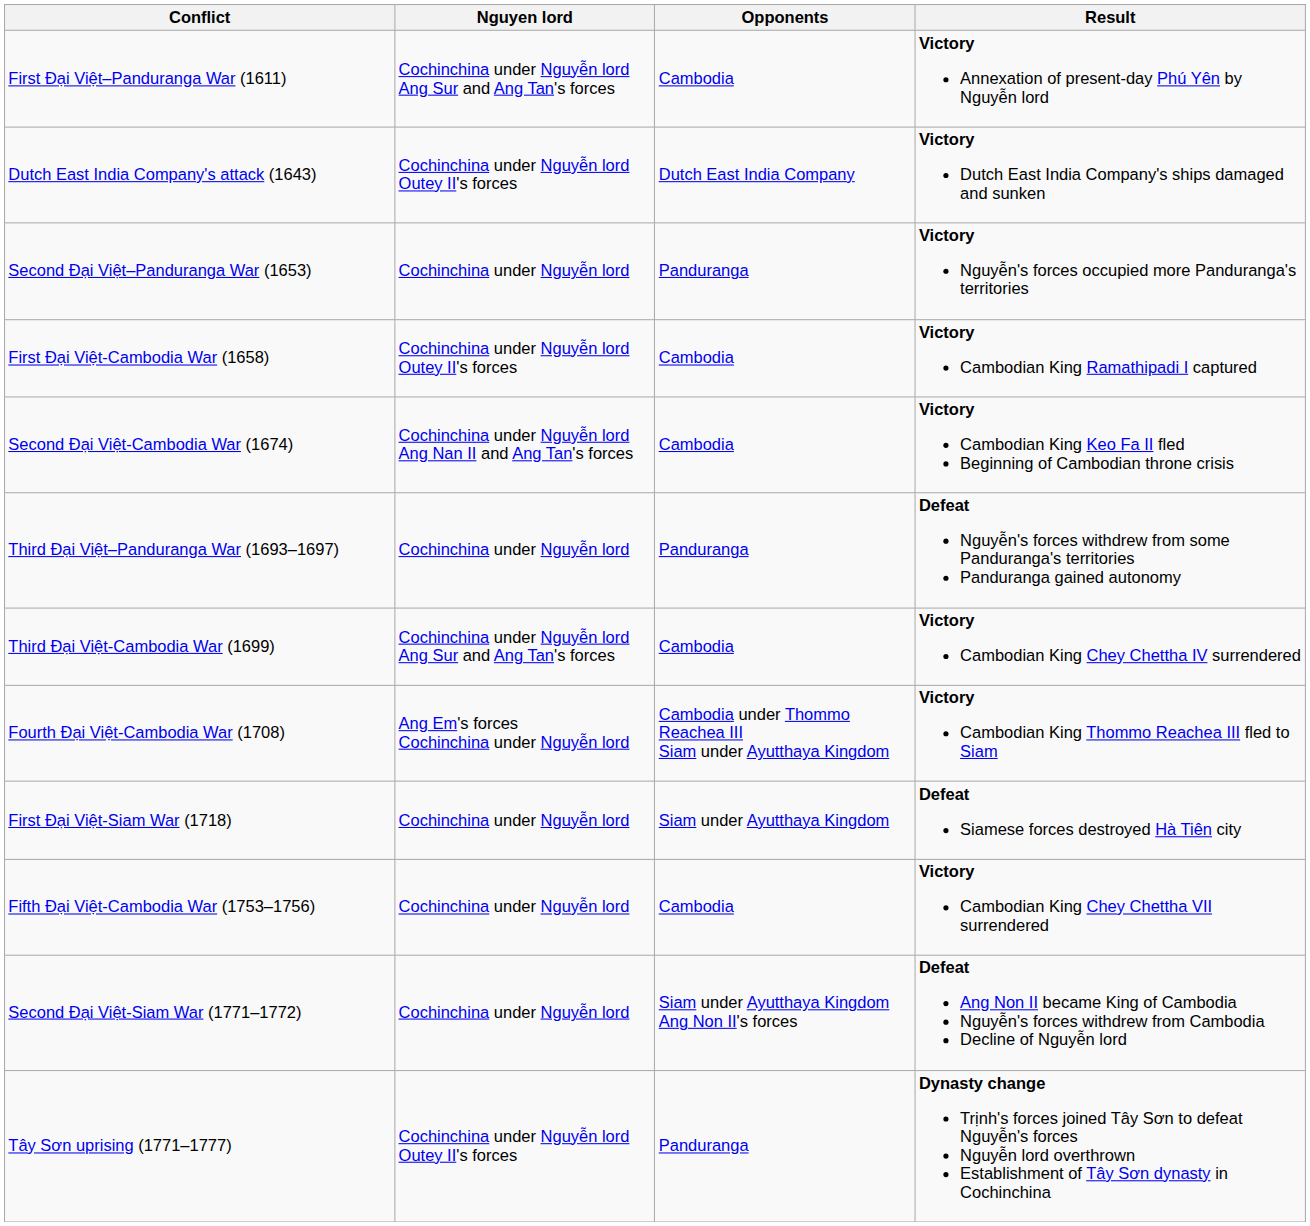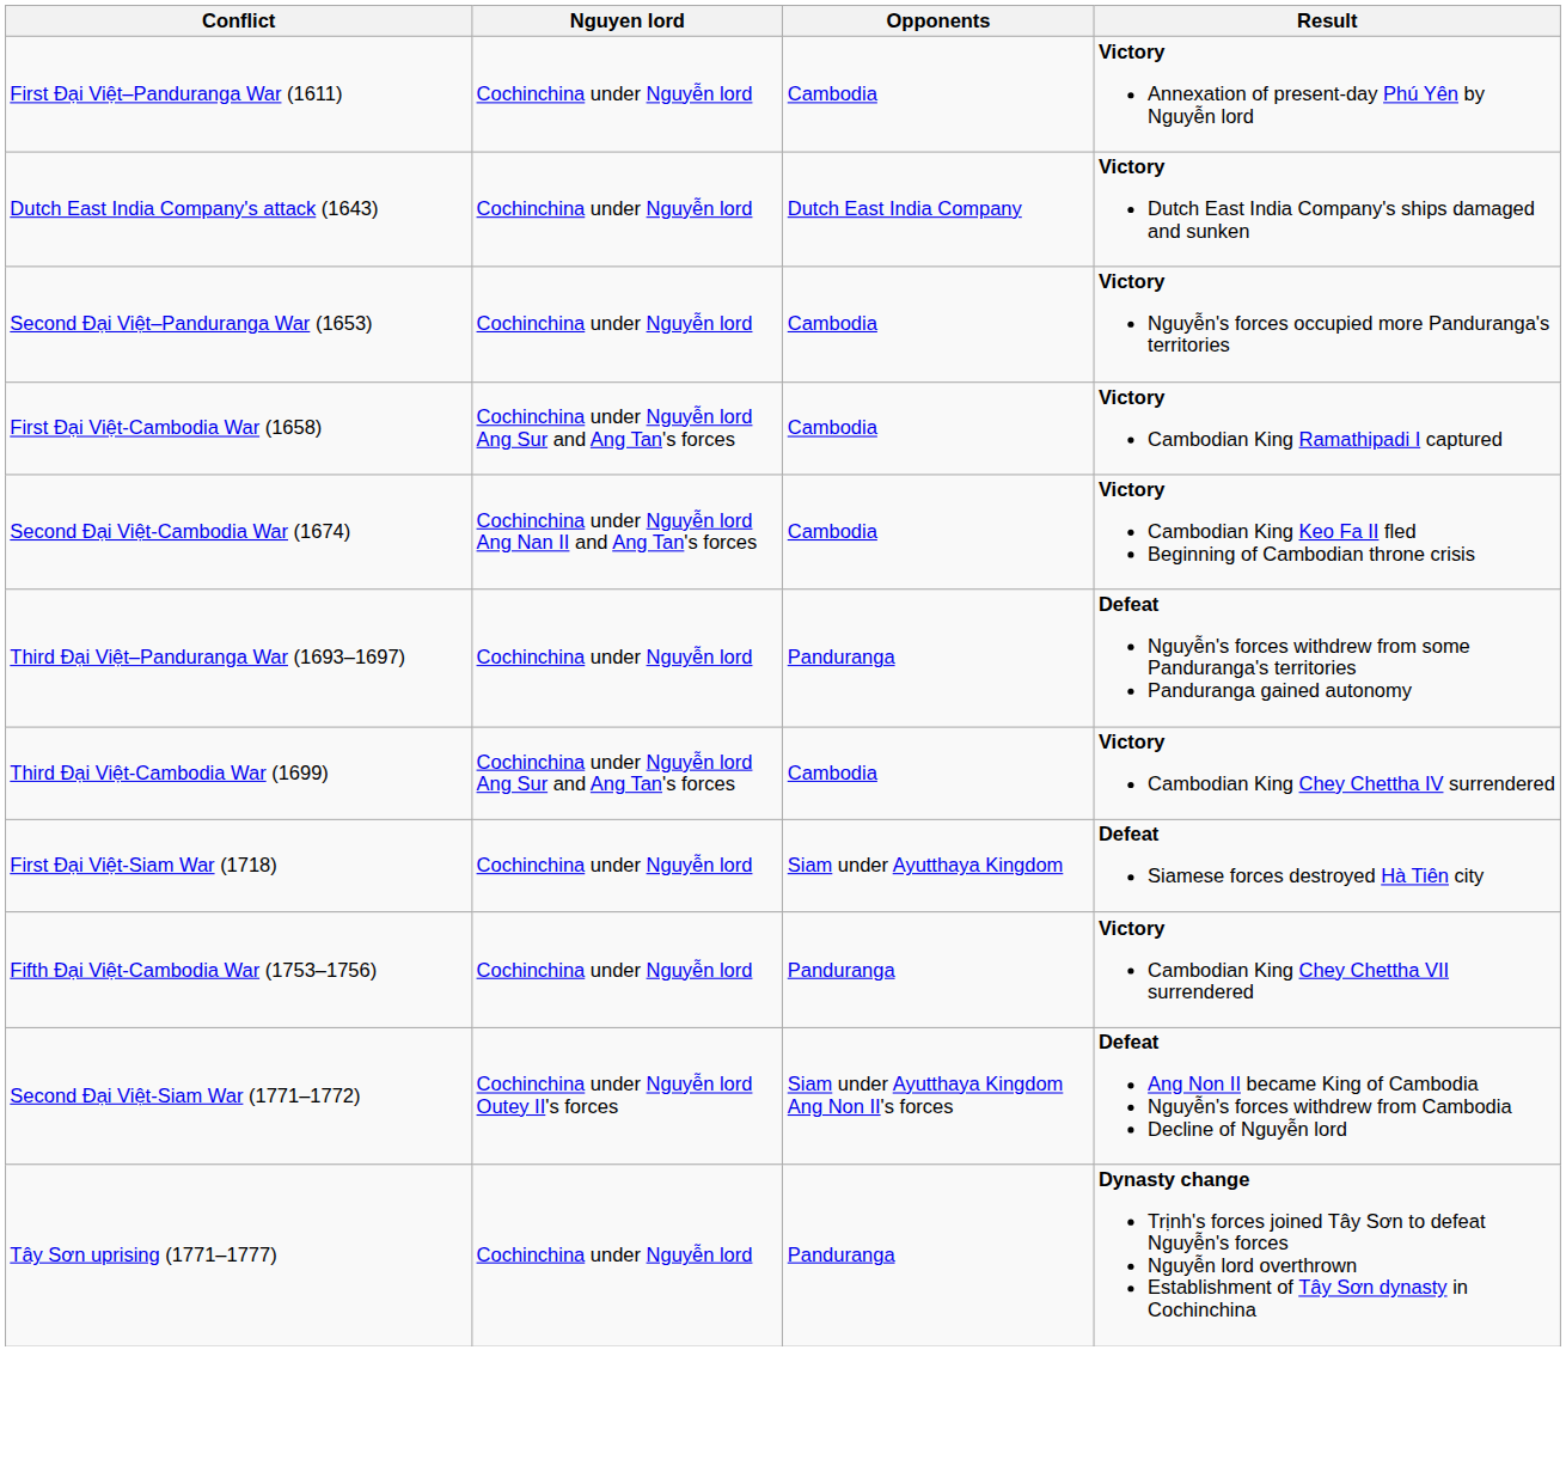First Đại Việt–Panduranga War (1611) | Nguyen lord: Cochinchina under Nguyễn lord Ang Sur and Ang Tan's forces -> Cochinchina under Nguyễn lord
Dutch East India Company's attack (1643) | Nguyen lord: Cochinchina under Nguyễn lord Outey II's forces -> Cochinchina under Nguyễn lord
Second Đại Việt–Panduranga War (1653) | Opponents: Panduranga -> Cambodia
First Đại Việt-Cambodia War (1658) | Nguyen lord: Cochinchina under Nguyễn lord Outey II's forces -> Cochinchina under Nguyễn lord Ang Sur and Ang Tan's forces
- row: Fourth Đại Việt-Cambodia War (1708) | Ang Em's forces Cochinchina under Nguyễn lord | Cambodia under Thommo Reachea III Siam under Ayutthaya Kingdom | Victory Cambodian King Thommo Reachea III fled to Siam
Fifth Đại Việt-Cambodia War (1753–1756) | Opponents: Cambodia -> Panduranga
Second Đại Việt-Siam War (1771–1772) | Nguyen lord: Cochinchina under Nguyễn lord -> Cochinchina under Nguyễn lord Outey II's forces
Tây Sơn uprising (1771–1777) | Nguyen lord: Cochinchina under Nguyễn lord Outey II's forces -> Cochinchina under Nguyễn lord
